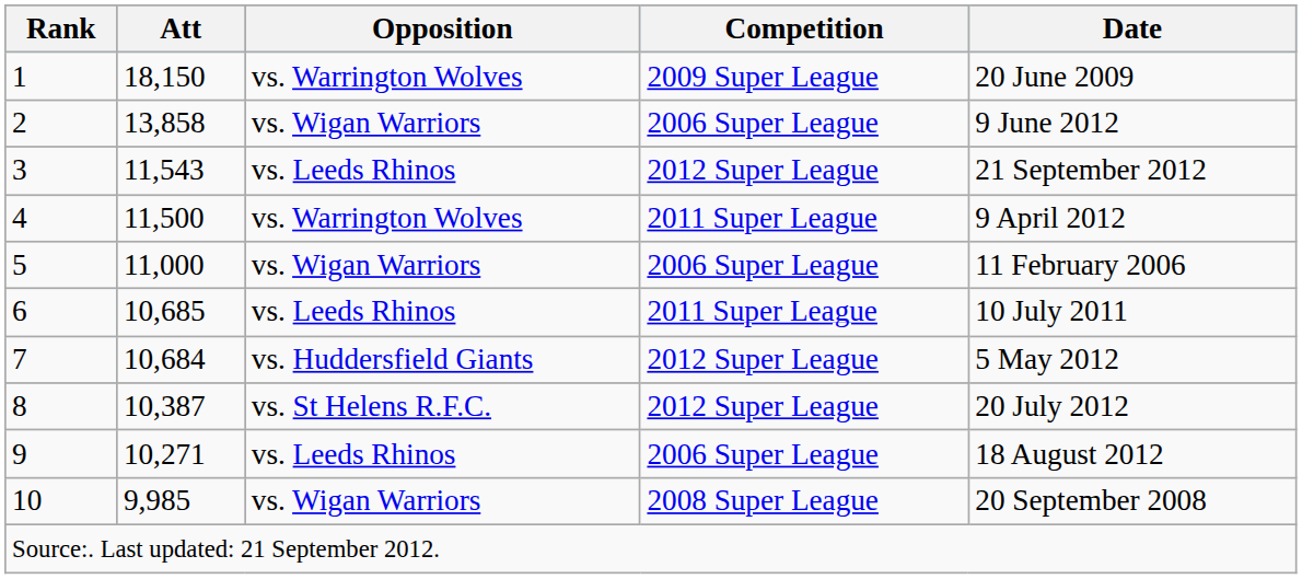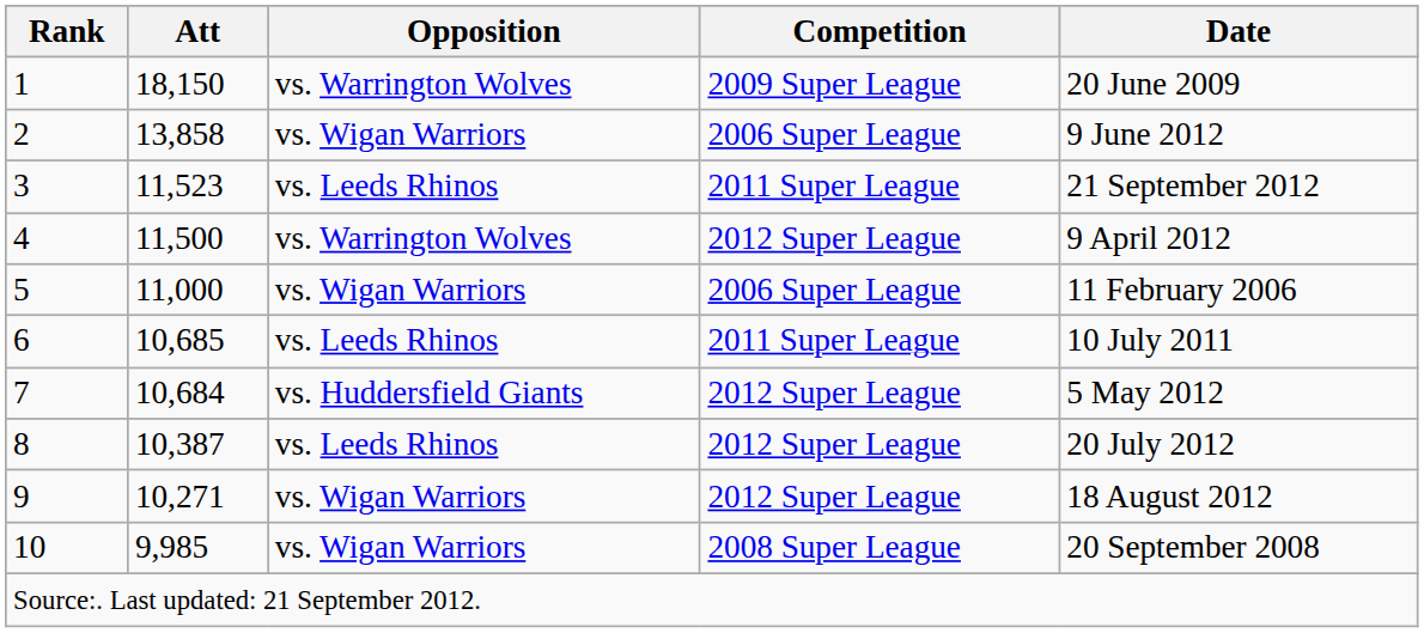3 | Att: 11,543 -> 11,523
3 | Competition: 2012 Super League -> 2011 Super League
4 | Competition: 2011 Super League -> 2012 Super League
8 | Opposition: vs. St Helens R.F.C. -> vs. Leeds Rhinos
9 | Opposition: vs. Leeds Rhinos -> vs. Wigan Warriors
9 | Competition: 2006 Super League -> 2012 Super League
